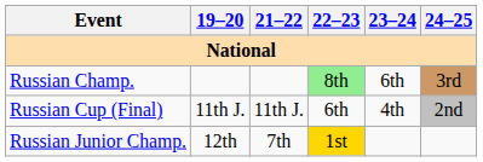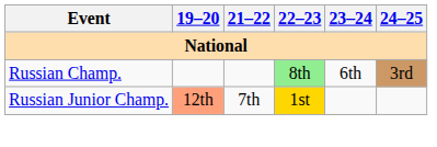- row: Russian Cup (Final) | 11th J. | 11th J. | 6th | 4th | 2nd
Russian Junior Champ. | 19–20: no background -> lightsalmon background
